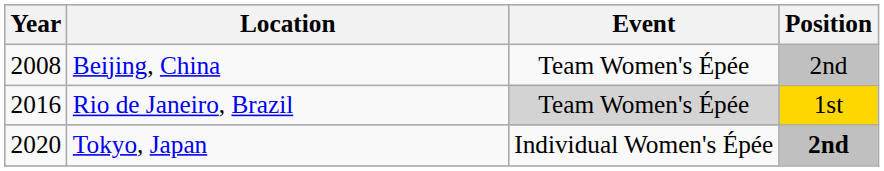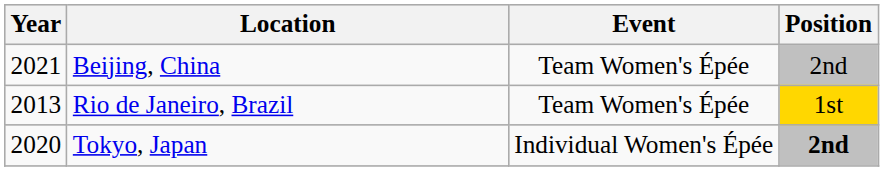Beijing, China | Year: 2008 -> 2021
Rio de Janeiro, Brazil | Year: 2016 -> 2013
Rio de Janeiro, Brazil | Event: lightgrey background -> no background
